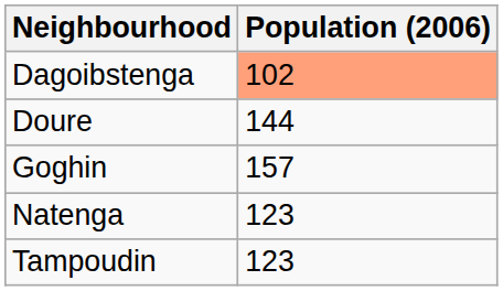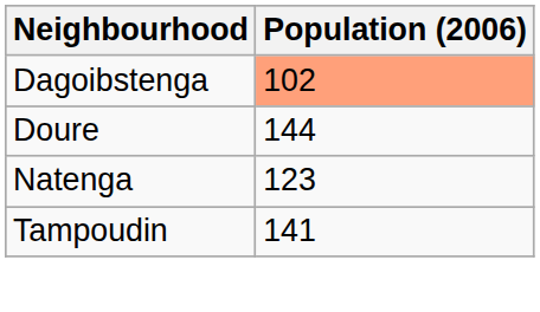- row: Goghin | 157
Tampoudin | Population (2006): 123 -> 141
